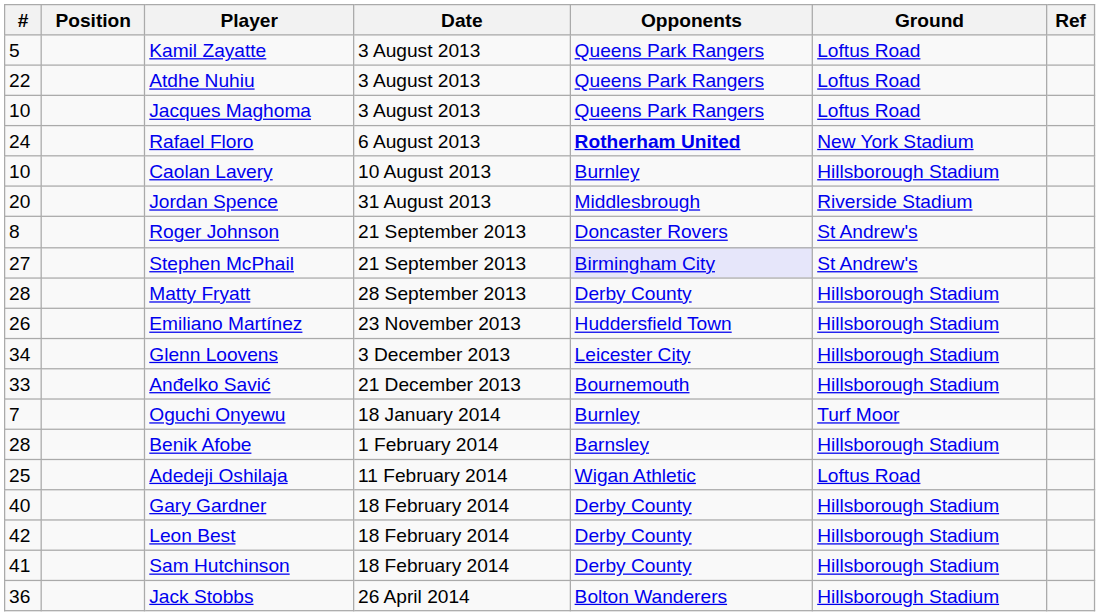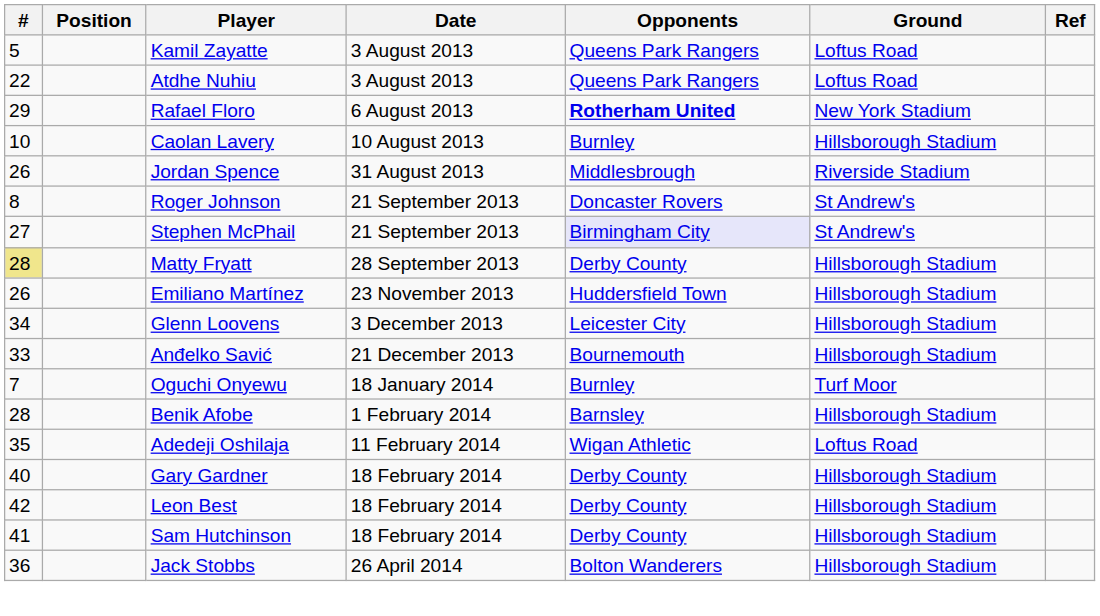- row: 10 | Jacques Maghoma | 3 August 2013 | Queens Park Rangers | Loftus Road
Rafael Floro | #: 24 -> 29
Jordan Spence | #: 20 -> 26
Matty Fryatt | #: no background -> khaki background
Adedeji Oshilaja | #: 25 -> 35
